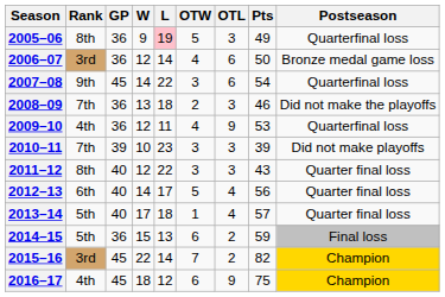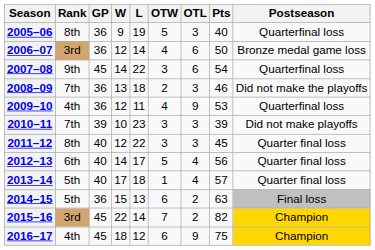2005–06 | L: pink background -> no background
2005–06 | Pts: 49 -> 40
2011–12 | Pts: 43 -> 45
2014–15 | Pts: 59 -> 63
